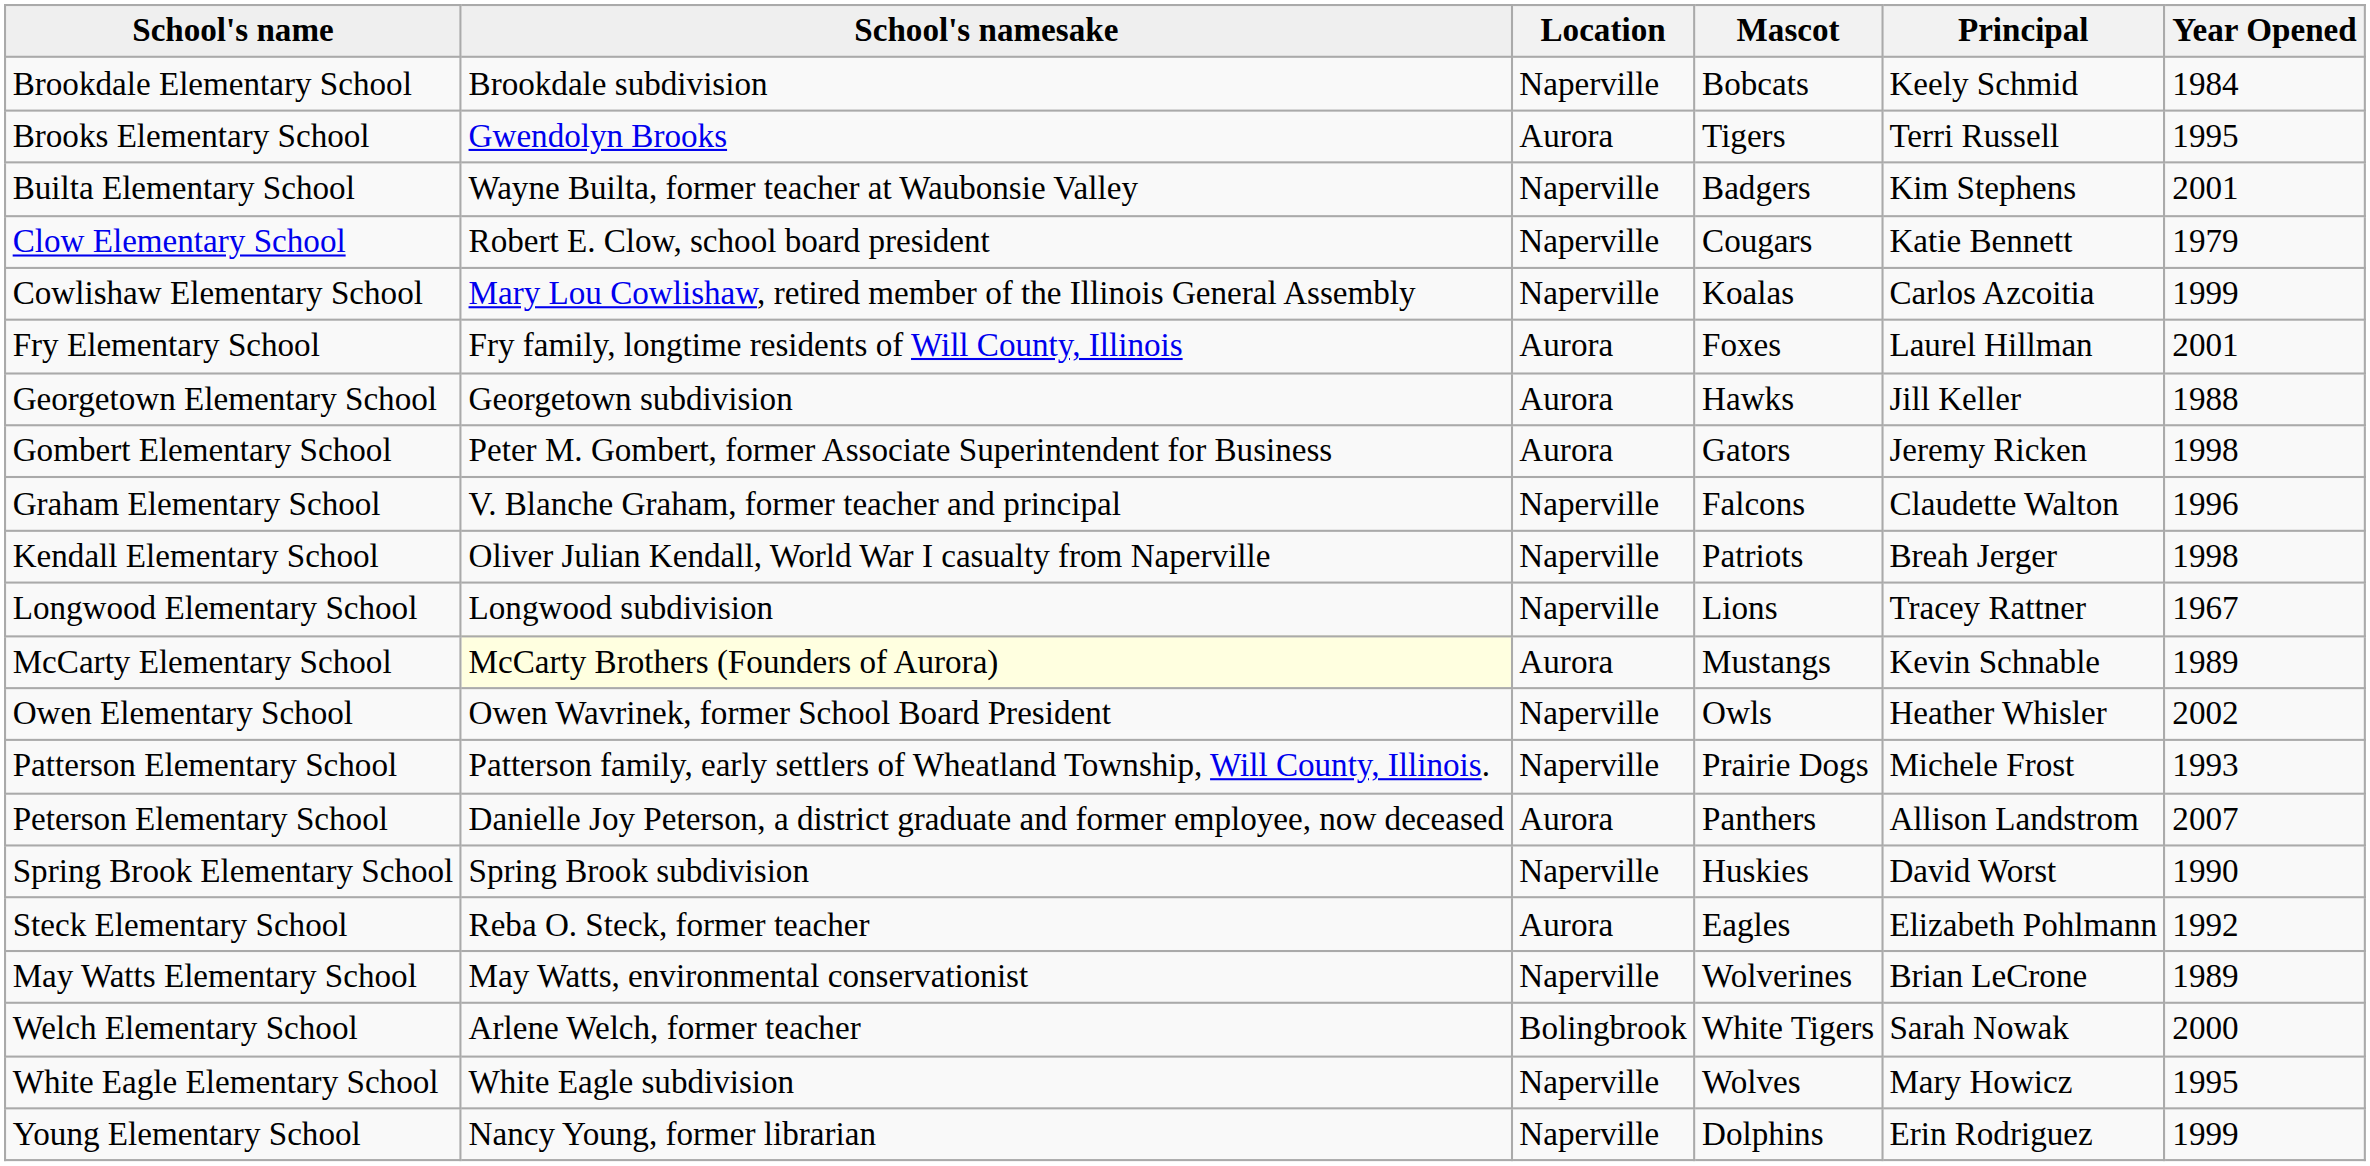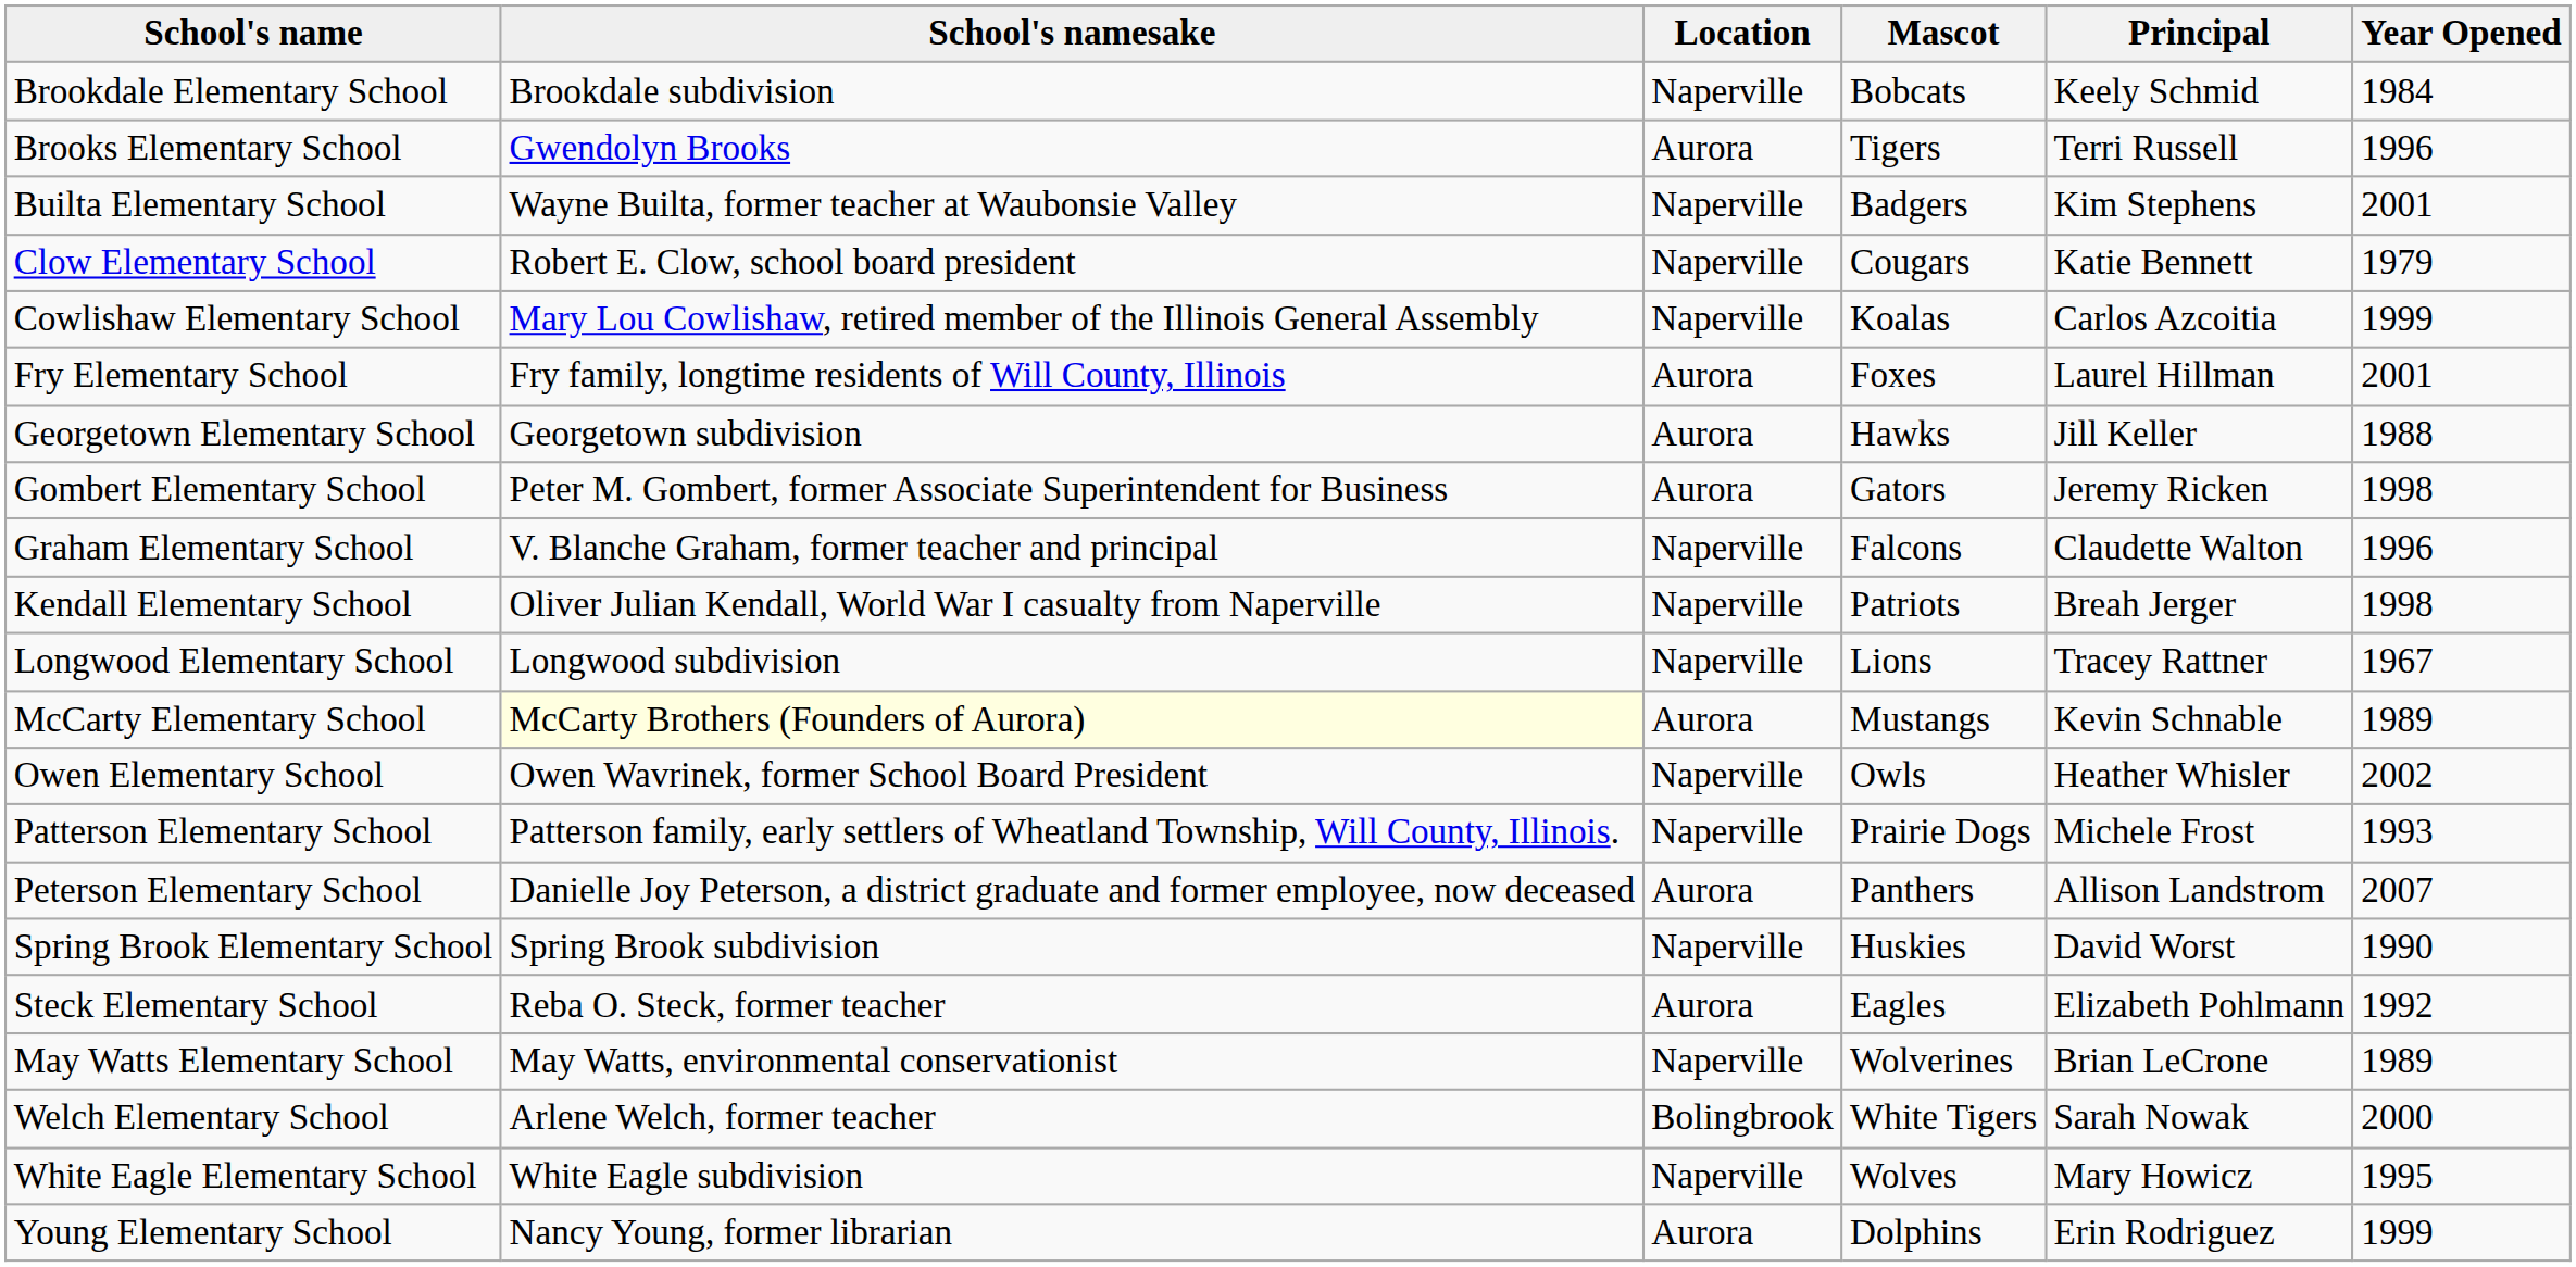Brooks Elementary School | Year Opened: 1995 -> 1996
Young Elementary School | Location: Naperville -> Aurora
